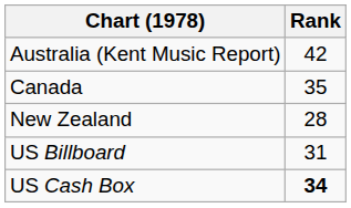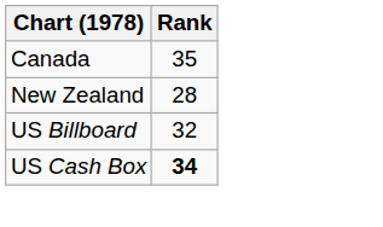- row: Australia (Kent Music Report) | 42
US Billboard | Rank: 31 -> 32
